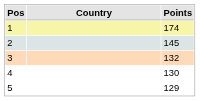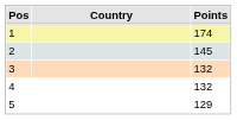4 | Points: 130 -> 132
